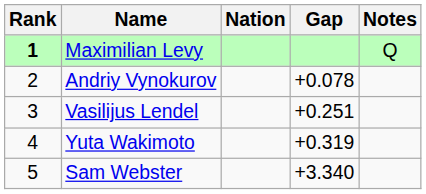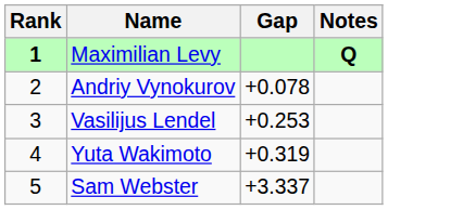- column: Nation
Maximilian Levy | Notes: normal -> bold
Vasilijus Lendel | Gap: +0.251 -> +0.253
Sam Webster | Gap: +3.340 -> +3.337
